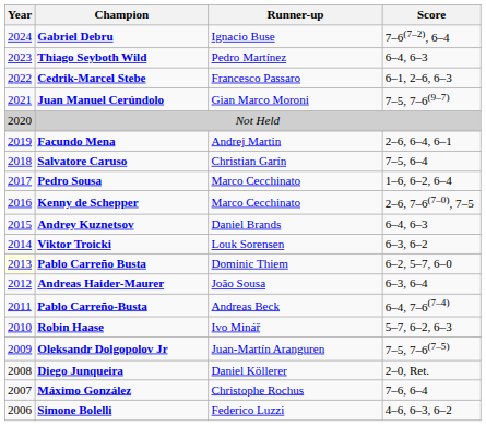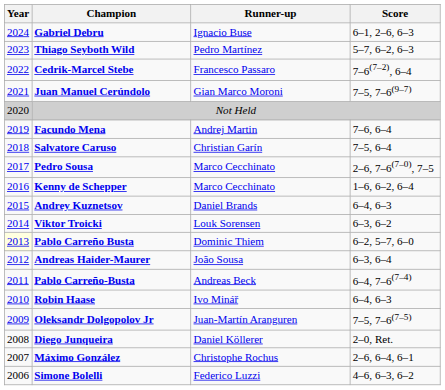Gabriel Debru | Score: 7–6(7–2), 6–4 -> 6–1, 2–6, 6–3
Thiago Seyboth Wild | Score: 6–4, 6–3 -> 5–7, 6–2, 6–3
Cedrik-Marcel Stebe | Score: 6–1, 2–6, 6–3 -> 7–6(7–2), 6–4
Facundo Mena | Score: 2–6, 6–4, 6–1 -> 7–6, 6–4
Pedro Sousa | Score: 1–6, 6–2, 6–4 -> 2–6, 7–6(7–0), 7–5
Kenny de Schepper | Score: 2–6, 7–6(7–0), 7–5 -> 1–6, 6–2, 6–4
Robin Haase | Score: 5–7, 6–2, 6–3 -> 6–4, 6–3
Máximo González | Score: 7–6, 6–4 -> 2–6, 6–4, 6–1
